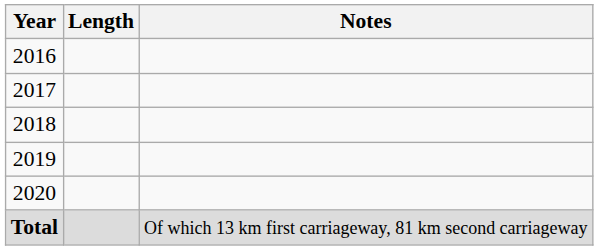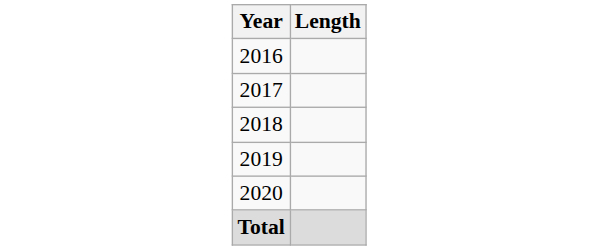- column: Notes | Of which 13 km first carriageway, 81 km second carriageway
